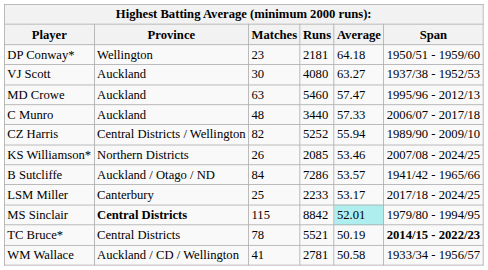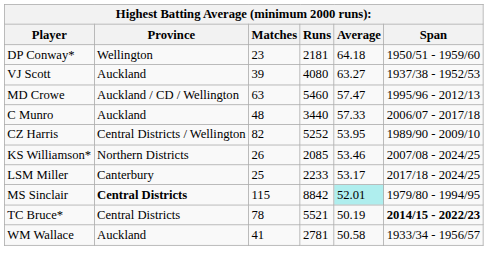VJ Scott | Matches: 30 -> 39
MD Crowe | Province: Auckland -> Auckland / CD / Wellington
CZ Harris | Average: 55.94 -> 53.95
- row: B Sutcliffe | Auckland / Otago / ND | 84 | 7286 | 53.57 | 1941/42 - 1965/66
WM Wallace | Province: Auckland / CD / Wellington -> Auckland
